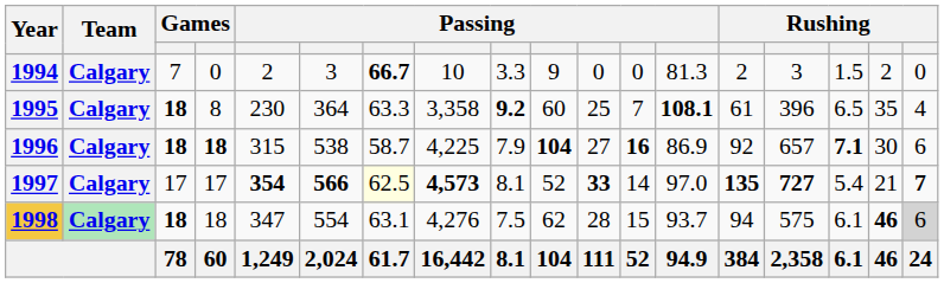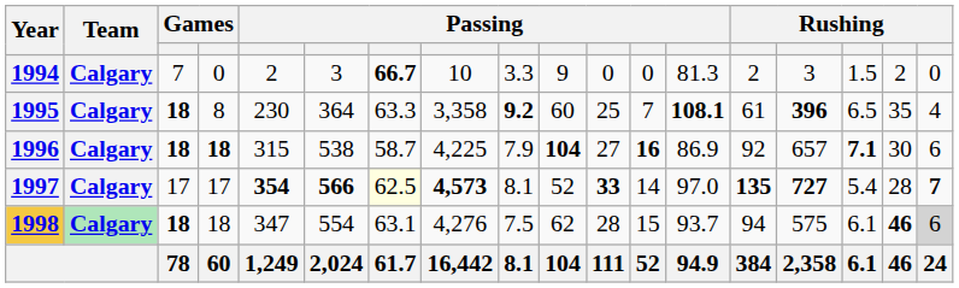1995 | column 15: normal -> bold
1997 | column 17: 21 -> 28
